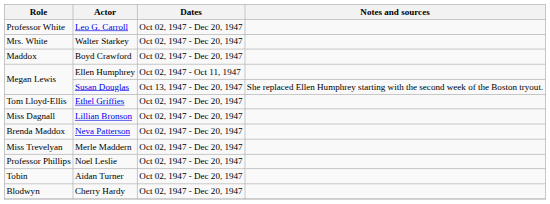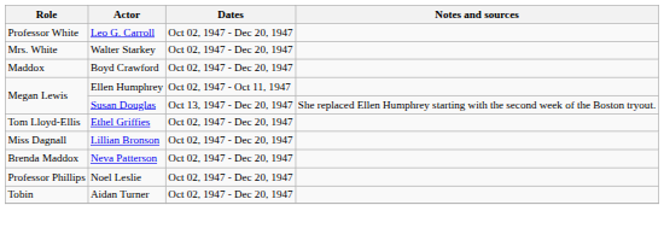- row: Miss Trevelyan | Merle Maddern | Oct 02, 1947 - Dec 20, 1947
- row: Blodwyn | Cherry Hardy | Oct 02, 1947 - Dec 20, 1947
